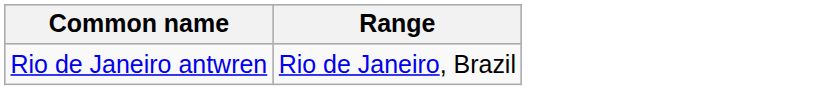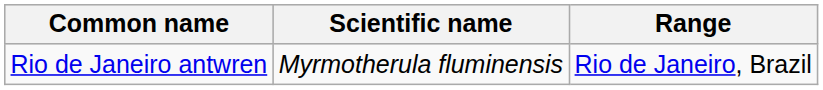+ column: Scientific name | Myrmotherula fluminensis
